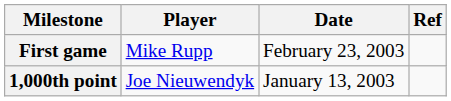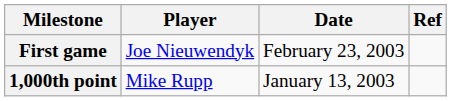First game | Player: Mike Rupp -> Joe Nieuwendyk
1,000th point | Player: Joe Nieuwendyk -> Mike Rupp
